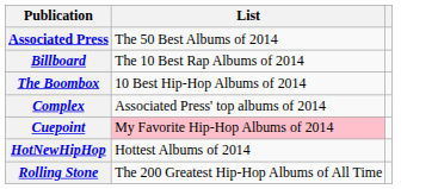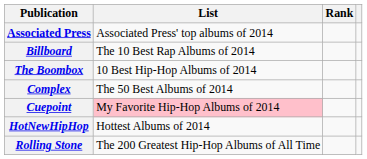+ column: Rank
Associated Press | List: The 50 Best Albums of 2014 -> Associated Press' top albums of 2014
Complex | List: Associated Press' top albums of 2014 -> The 50 Best Albums of 2014
